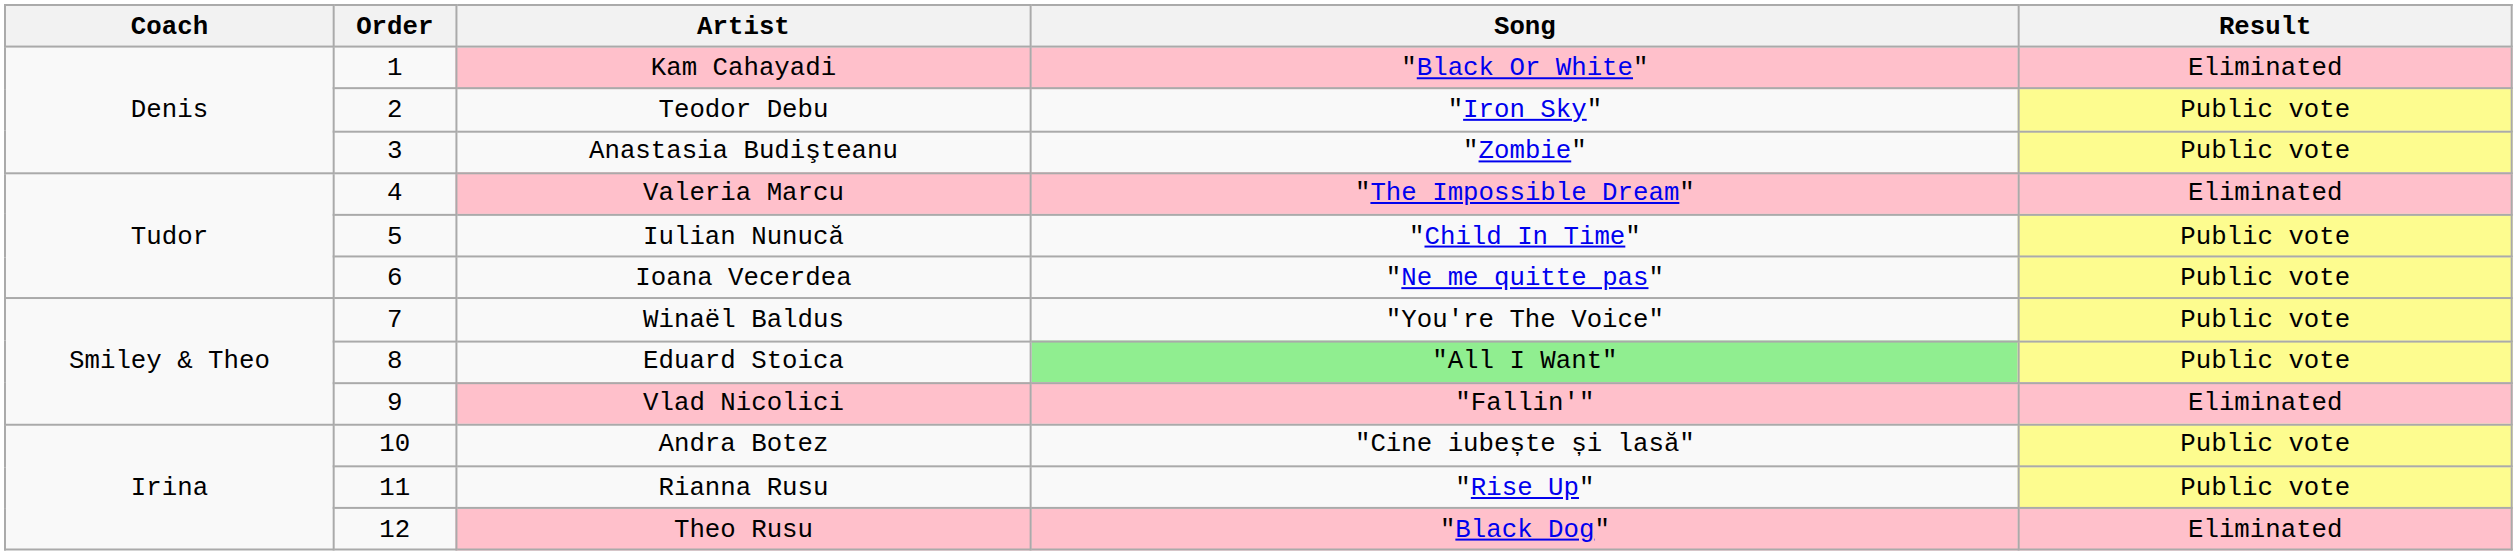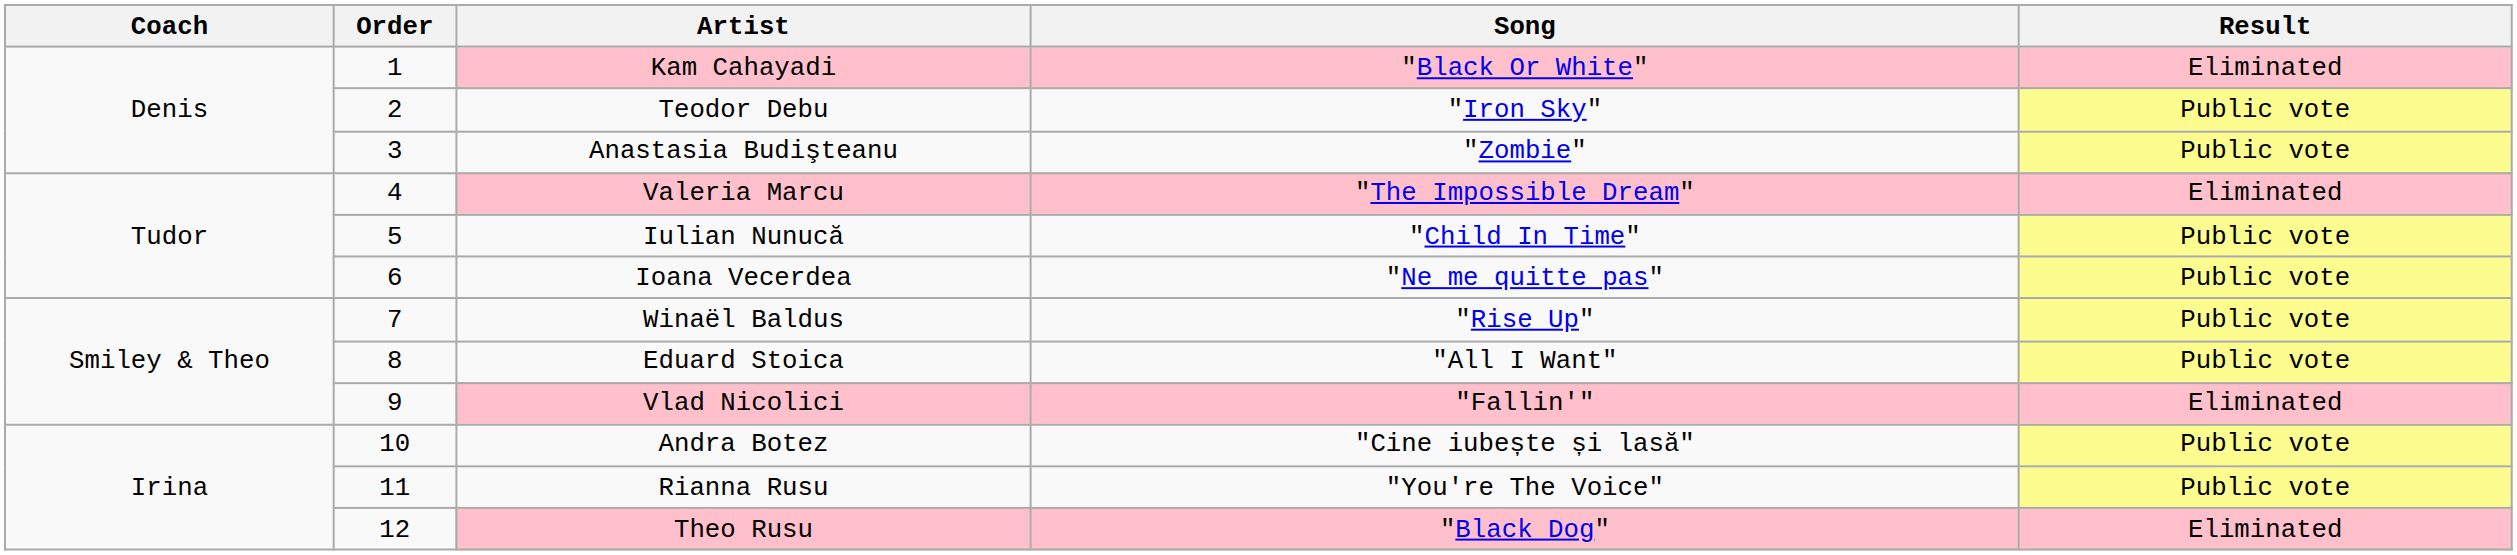Winaël Baldus | Song: "You're The Voice" -> "Rise Up"
Eduard Stoica | Song: lightgreen background -> no background
Rianna Rusu | Song: "Rise Up" -> "You're The Voice"
